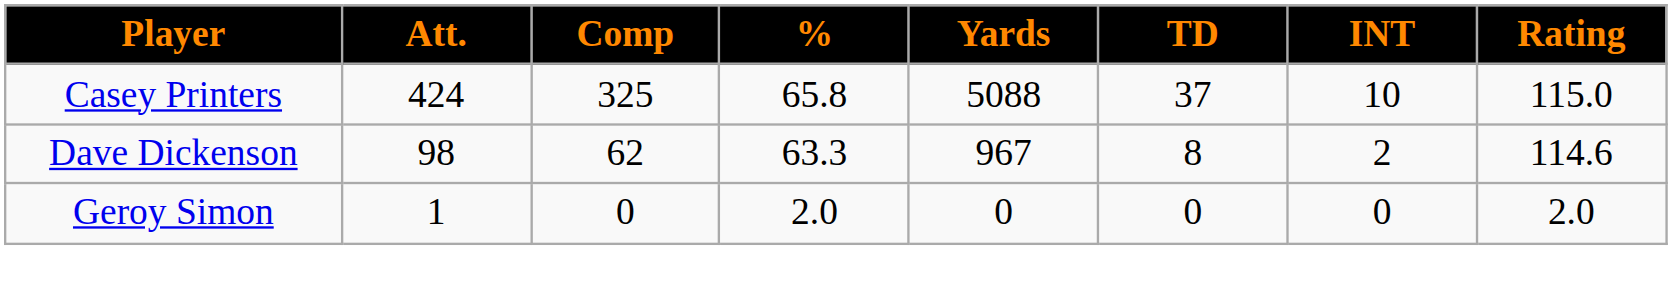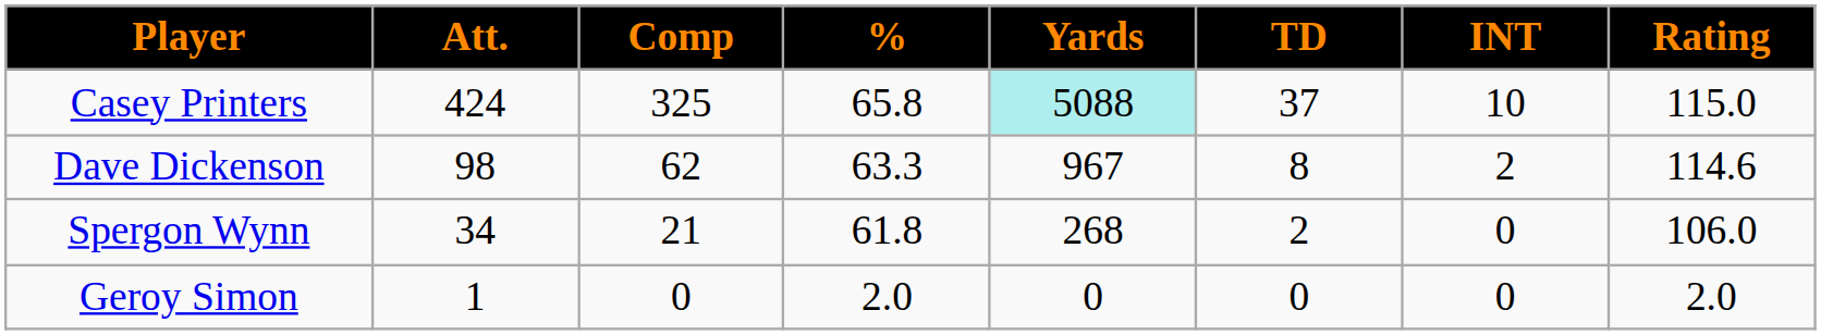Casey Printers | Yards: no background -> paleturquoise background
+ row: Spergon Wynn | 34 | 21 | 61.8 | 268 | 2 | 0 | 106.0
